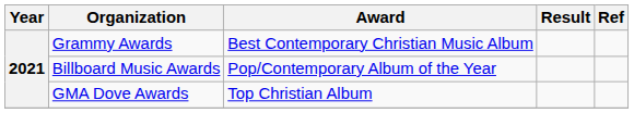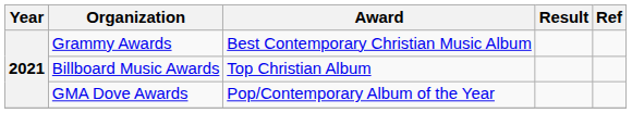Billboard Music Awards | Award: Pop/Contemporary Album of the Year -> Top Christian Album
GMA Dove Awards | Award: Top Christian Album -> Pop/Contemporary Album of the Year
